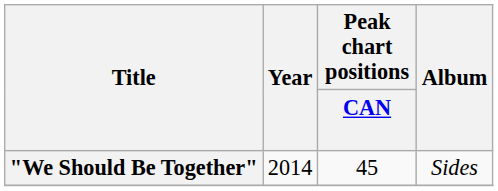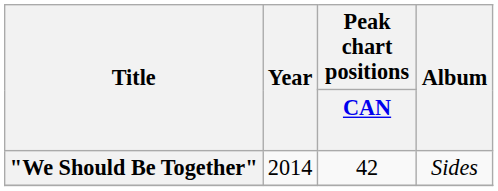"We Should Be Together" | Peak chart positions / CAN: 45 -> 42
